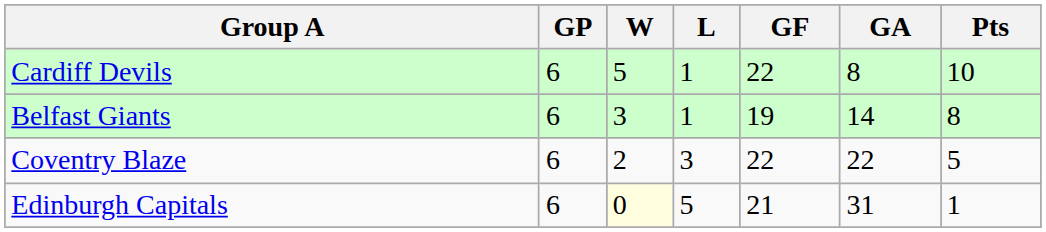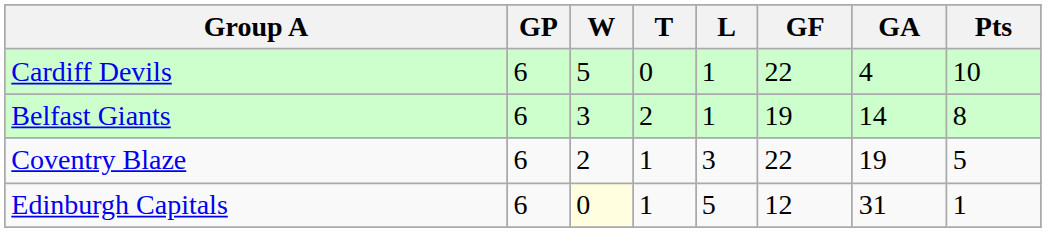+ column: T | 0 | 2 | 1 | 1
Cardiff Devils | GA: 8 -> 4
Coventry Blaze | GA: 22 -> 19
Edinburgh Capitals | GF: 21 -> 12
